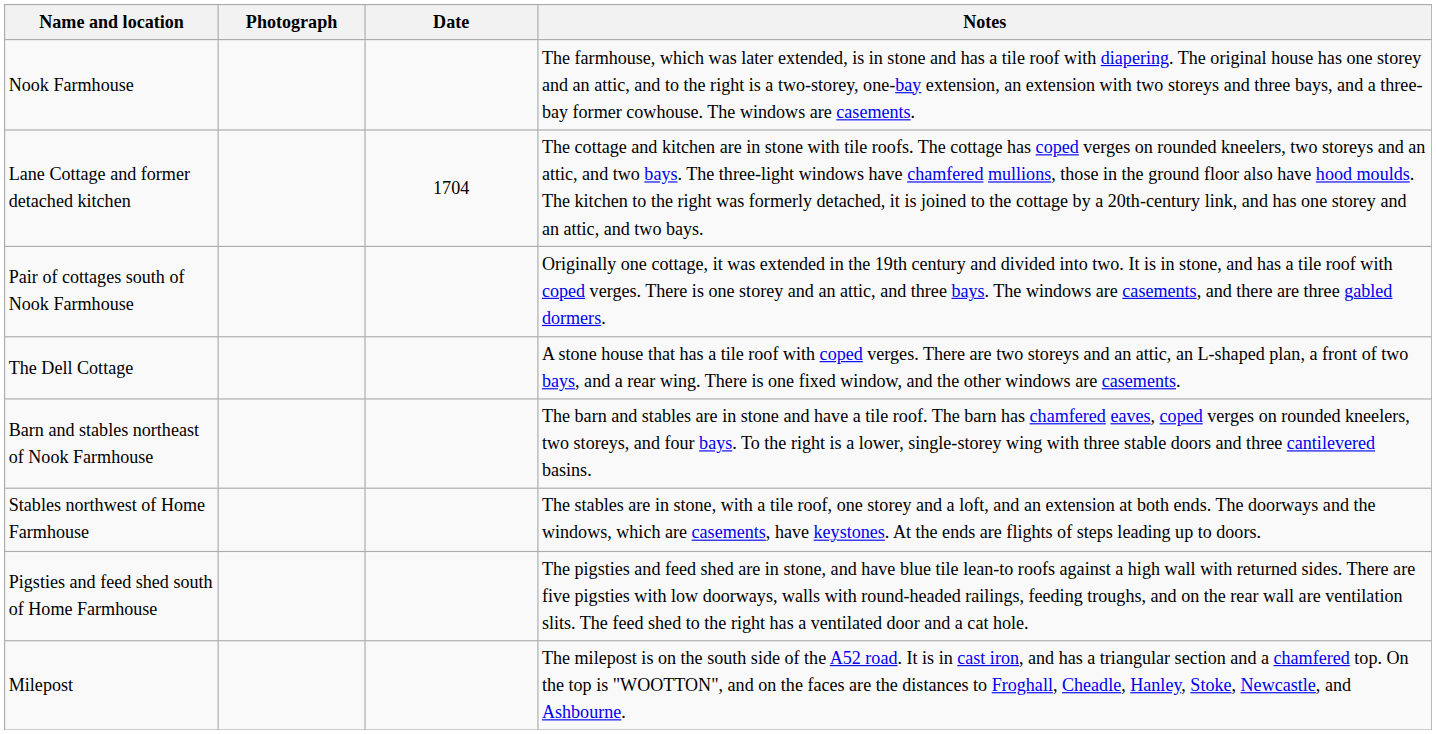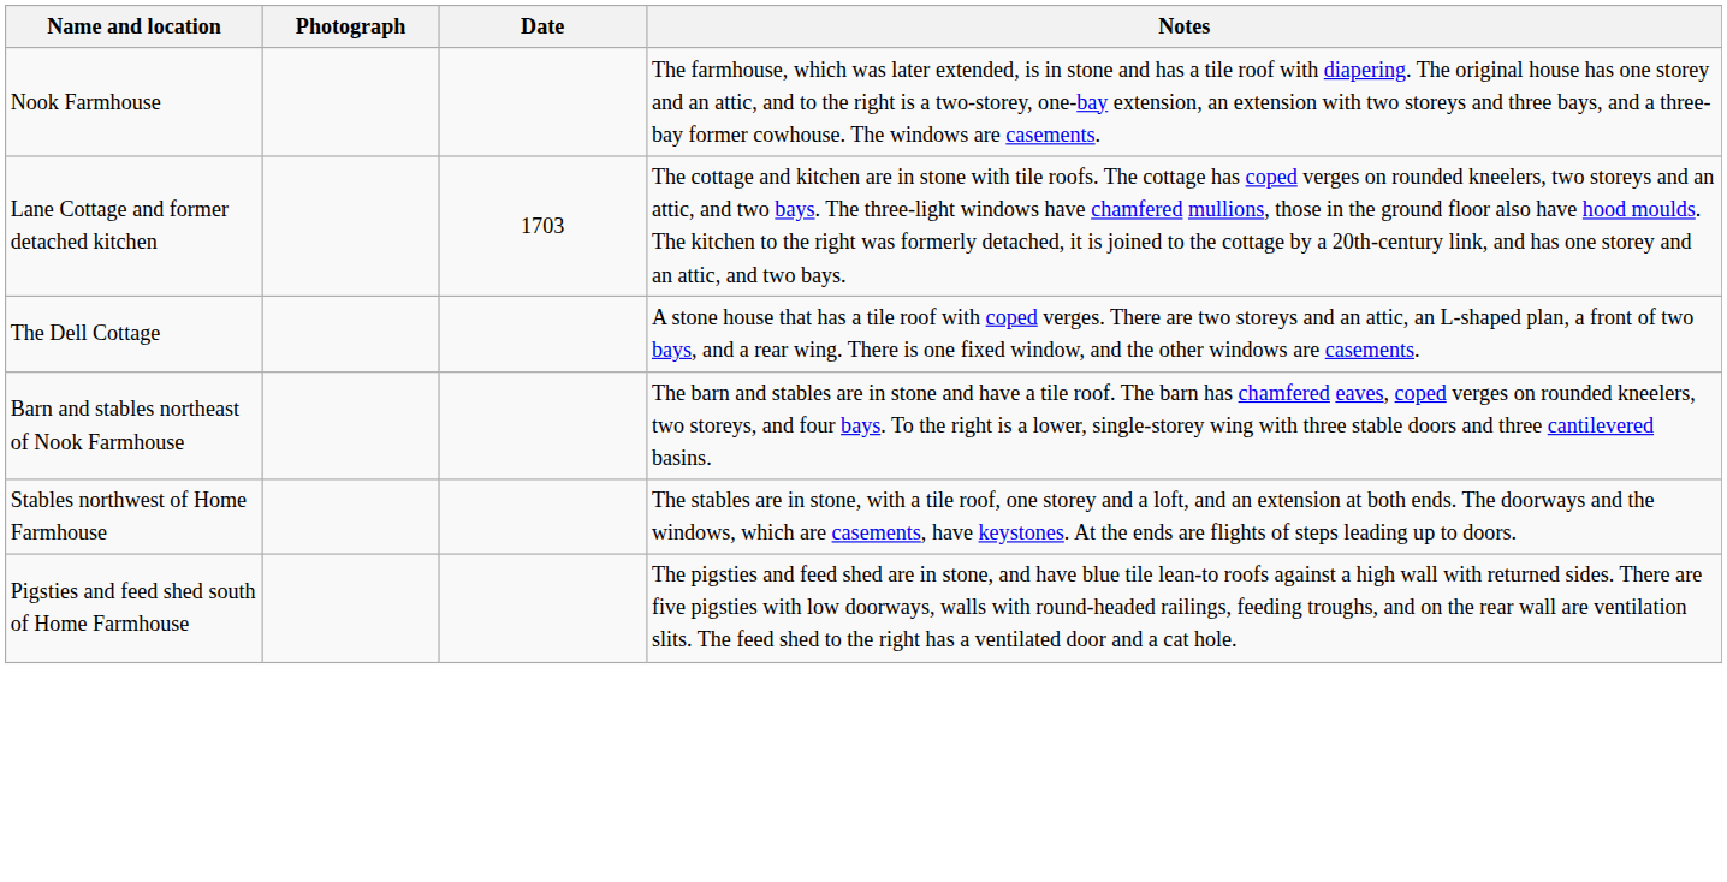Lane Cottage and former detached kitchen | Date: 1704 -> 1703
- row: Pair of cottages south of Nook Farmhouse | Originally one cottage, it was extended in the 19th century and divided into two. It is in stone, and has a tile roof with coped verges. There is one storey and an attic, and three bays. The windows are casements, and there are three gabled dormers.
- row: Milepost | The milepost is on the south side of the A52 road. It is in cast iron, and has a triangular section and a chamfered top. On the top is "WOOTTON", and on the faces are the distances to Froghall, Cheadle, Hanley, Stoke, Newcastle, and Ashbourne.
